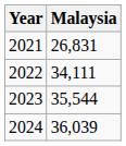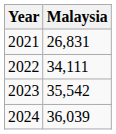2023 | Malaysia: 35,544 -> 35,542
